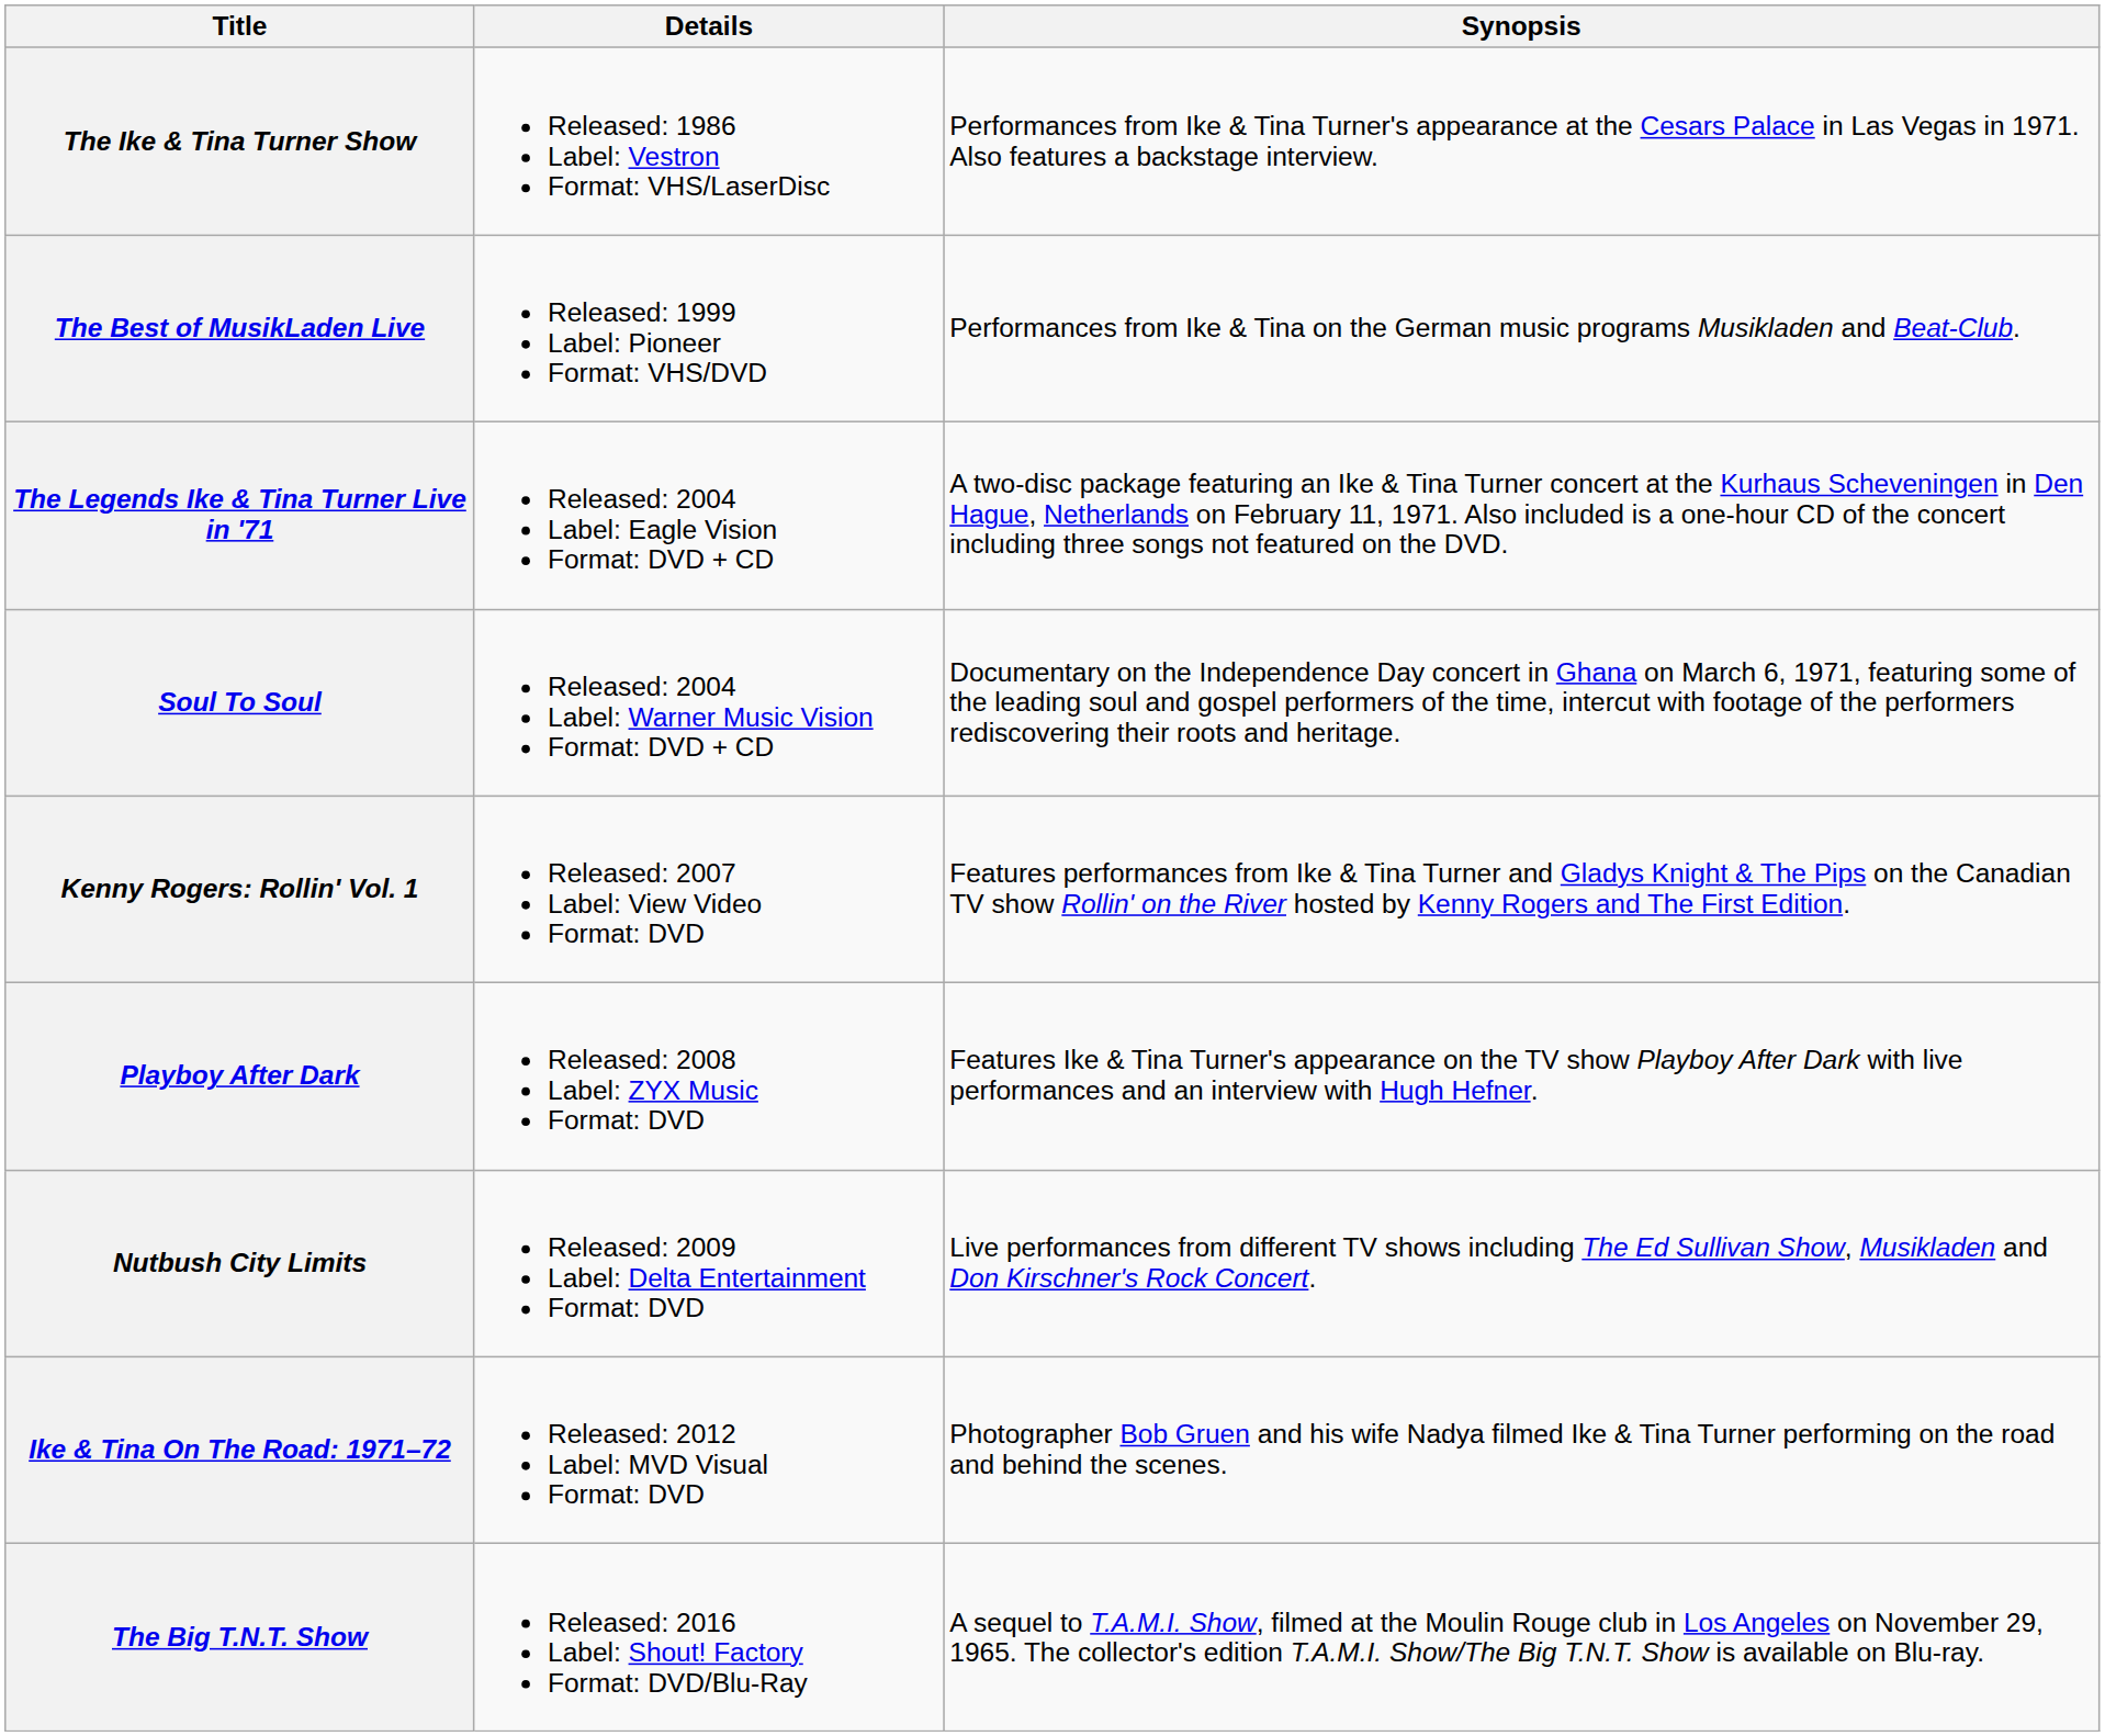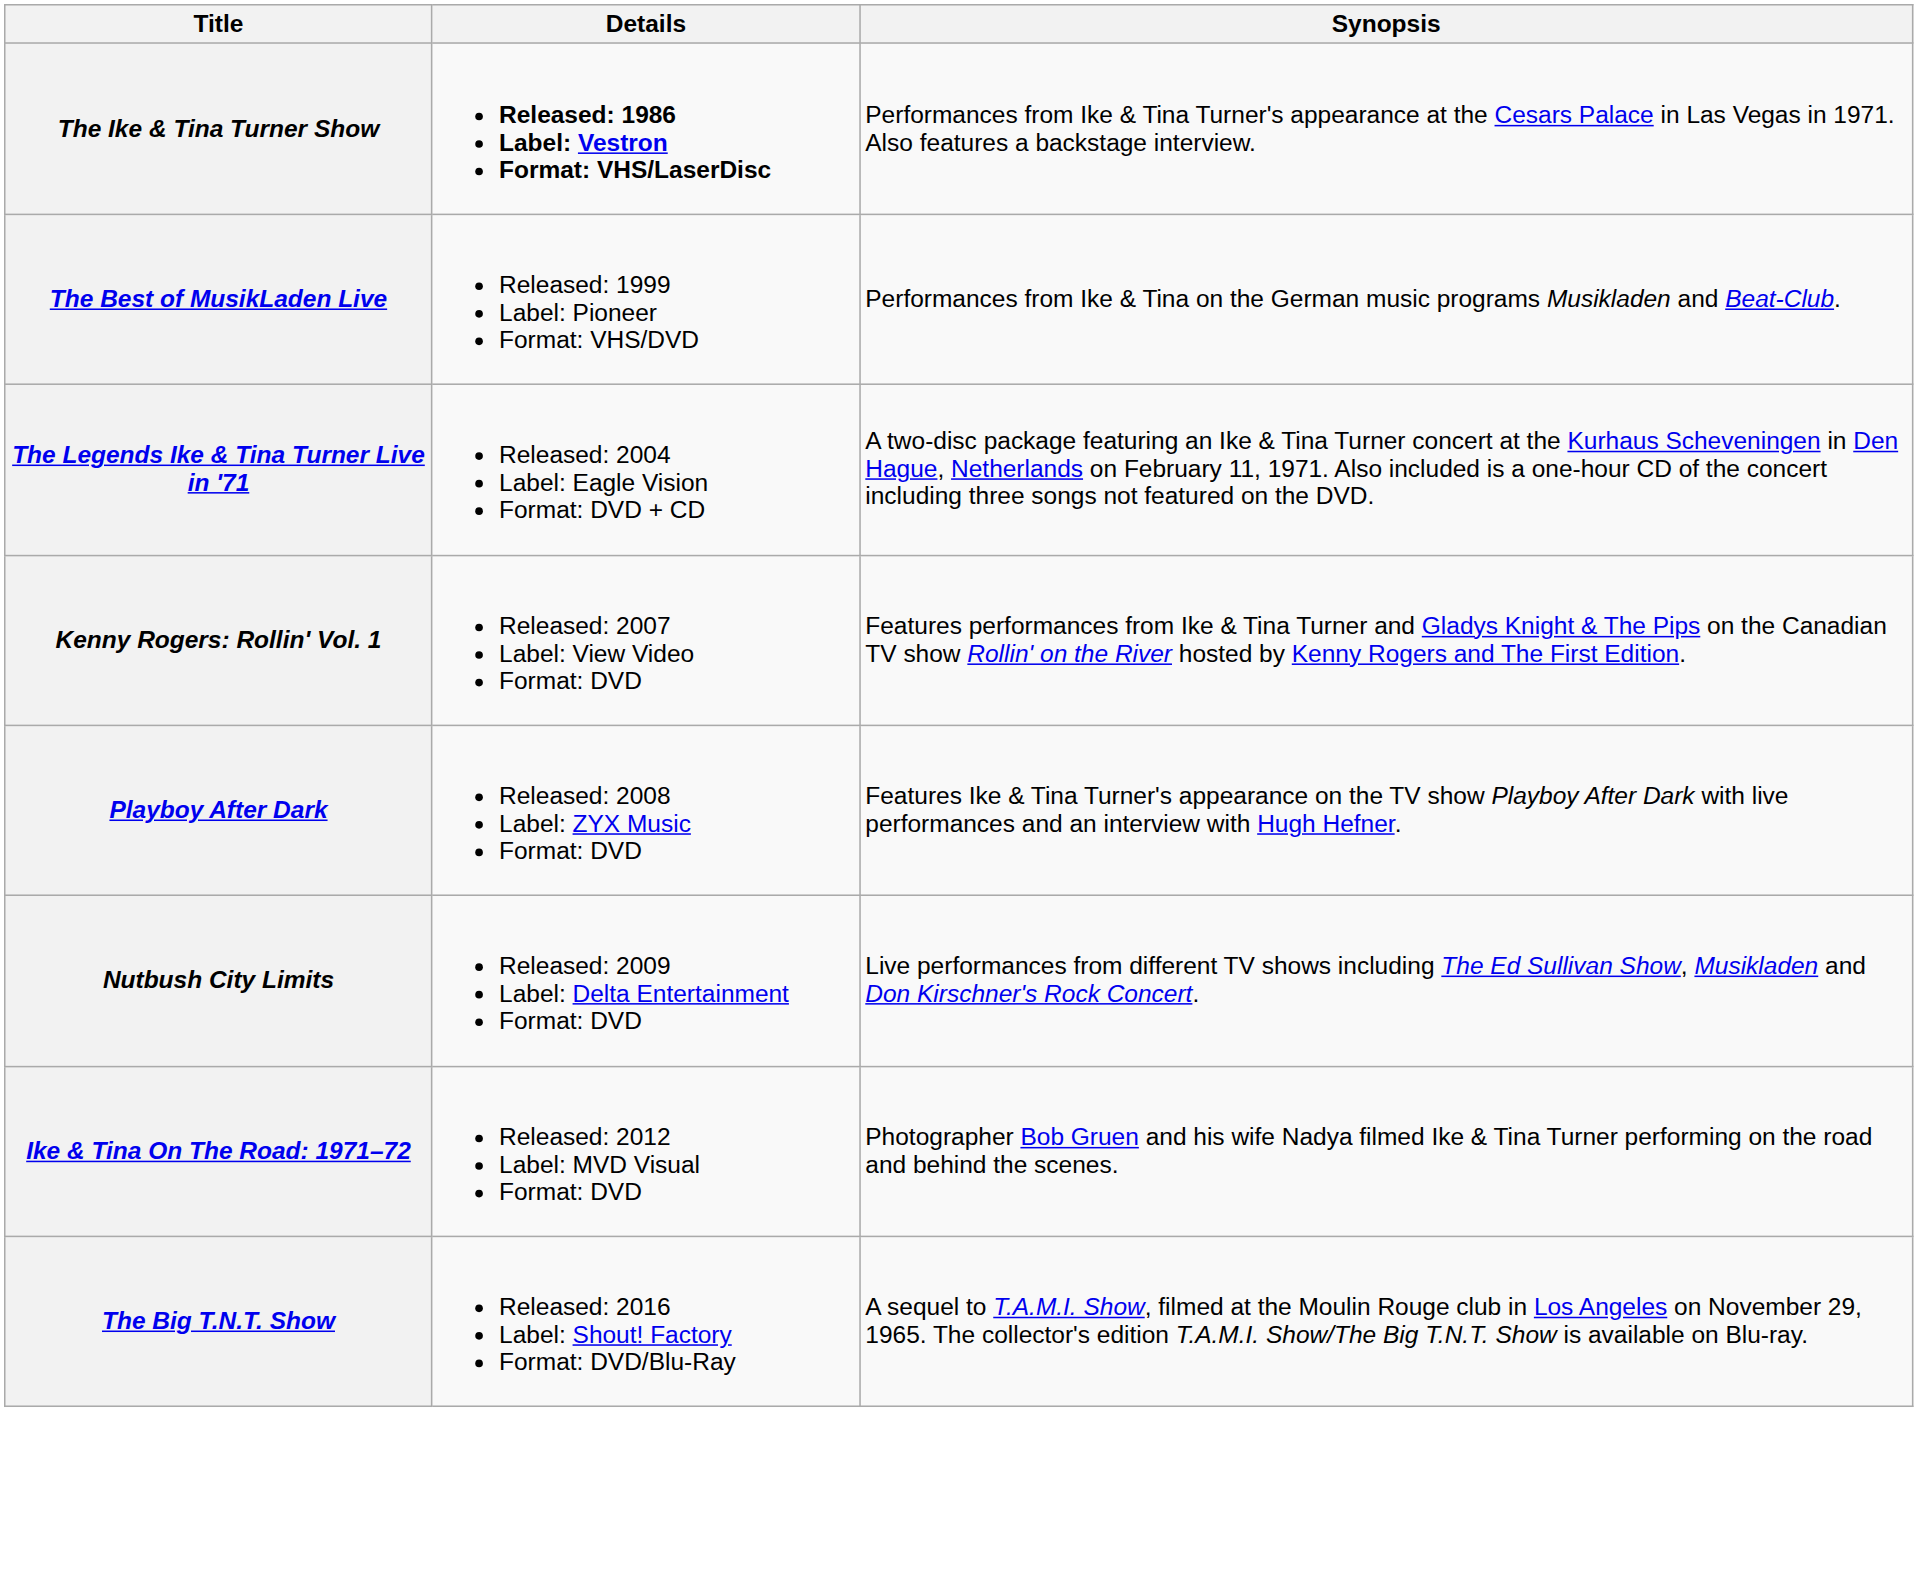The Ike & Tina Turner Show | Details: normal -> bold
- row: Soul To Soul | Released: 2004 Label: Warner Music Vision Format: DVD + CD | Documentary on the Independence Day concert in Ghana on March 6, 1971, featuring some of the leading soul and gospel performers of the time, intercut with footage of the performers rediscovering their roots and heritage.
